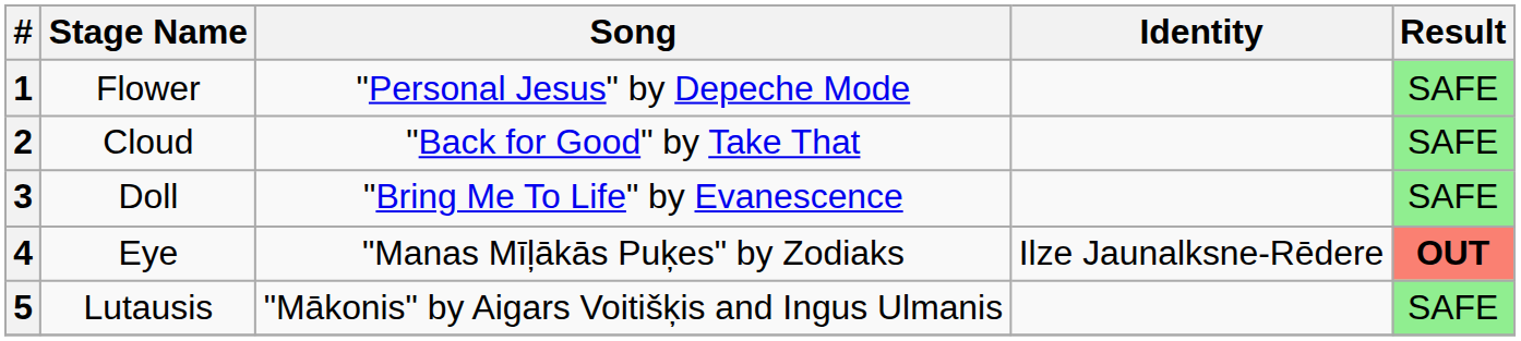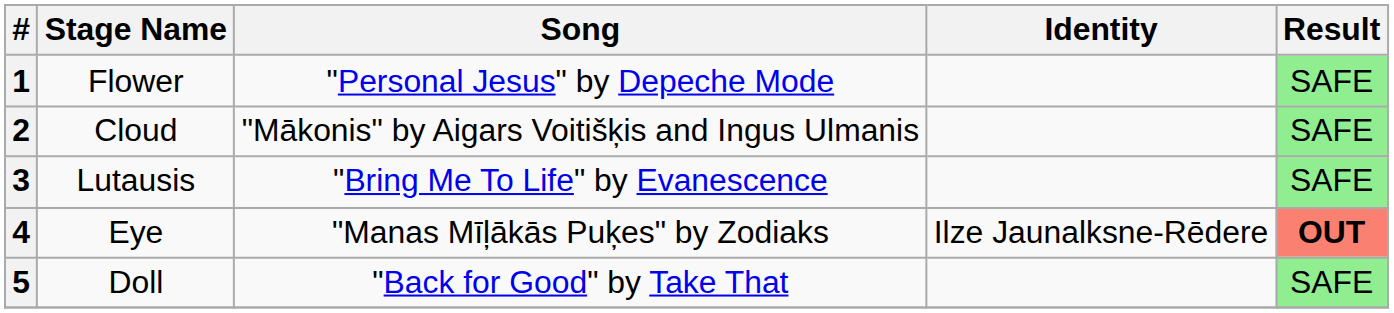2 | Song: "Back for Good" by Take That -> "Mākonis" by Aigars Voitišķis and Ingus Ulmanis
3 | Stage Name: Doll -> Lutausis
5 | Stage Name: Lutausis -> Doll
5 | Song: "Mākonis" by Aigars Voitišķis and Ingus Ulmanis -> "Back for Good" by Take That
